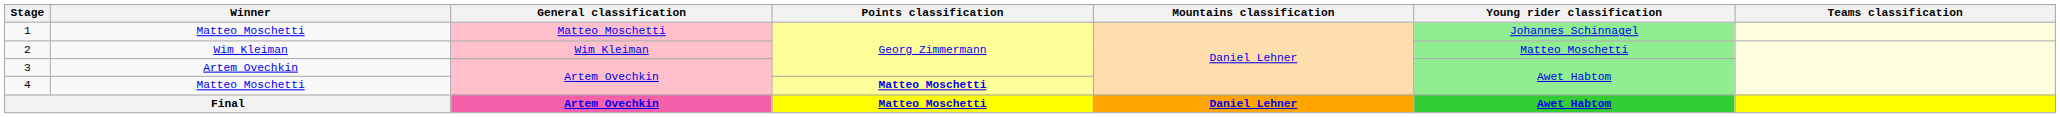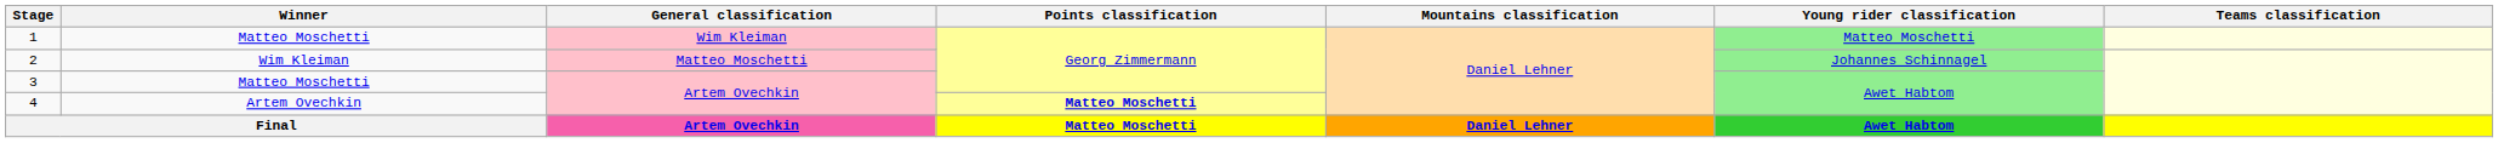1 | General classification: Matteo Moschetti -> Wim Kleiman
1 | Young rider classification: Johannes Schinnagel -> Matteo Moschetti
2 | General classification: Wim Kleiman -> Matteo Moschetti
2 | Young rider classification: Matteo Moschetti -> Johannes Schinnagel
3 | Winner: Artem Ovechkin -> Matteo Moschetti
4 | Winner: Matteo Moschetti -> Artem Ovechkin
